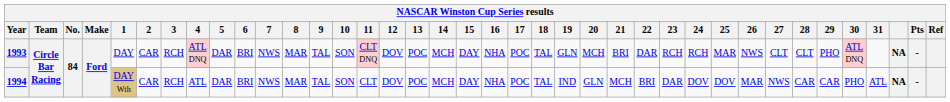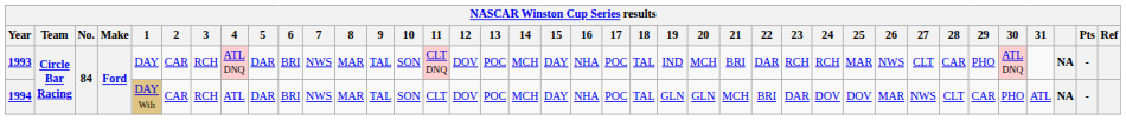1993 | 19: GLN -> IND
1993 | 28: CLT -> CAR
1994 | 19: IND -> GLN
1994 | 28: CAR -> CLT
